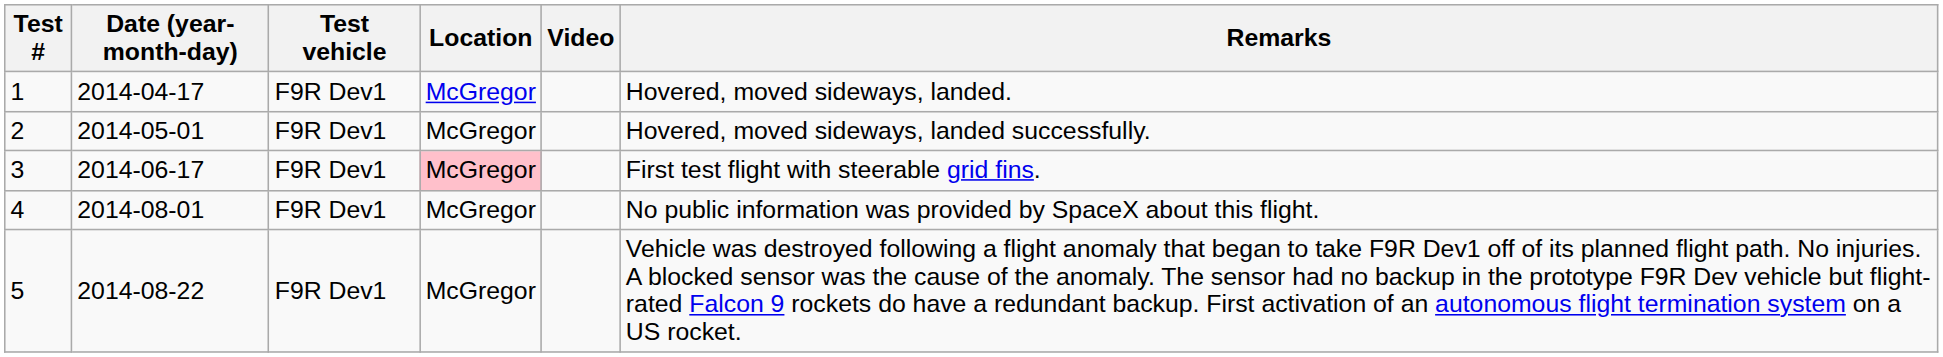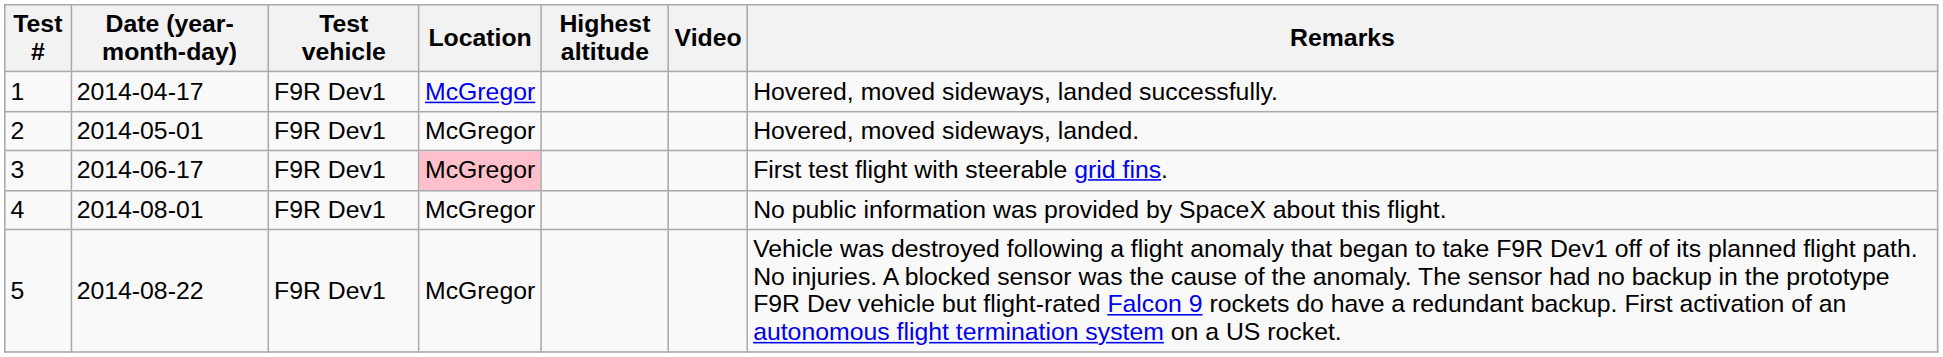+ column: Highest altitude
1 | Remarks: Hovered, moved sideways, landed. -> Hovered, moved sideways, landed successfully.
2 | Remarks: Hovered, moved sideways, landed successfully. -> Hovered, moved sideways, landed.
